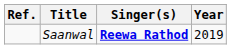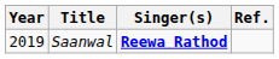columns swapped: Year <-> Ref.
